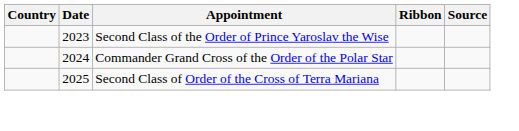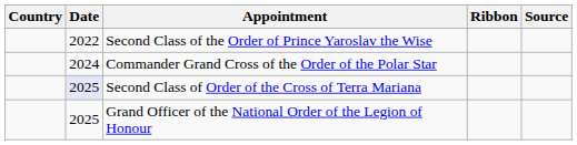Second Class of the Order of Prince Yaroslav the Wise | Date: 2023 -> 2022
Second Class of Order of the Cross of Terra Mariana | Date: no background -> lavender background
+ row: 2025 | Grand Officer of the National Order of the Legion of Honour
